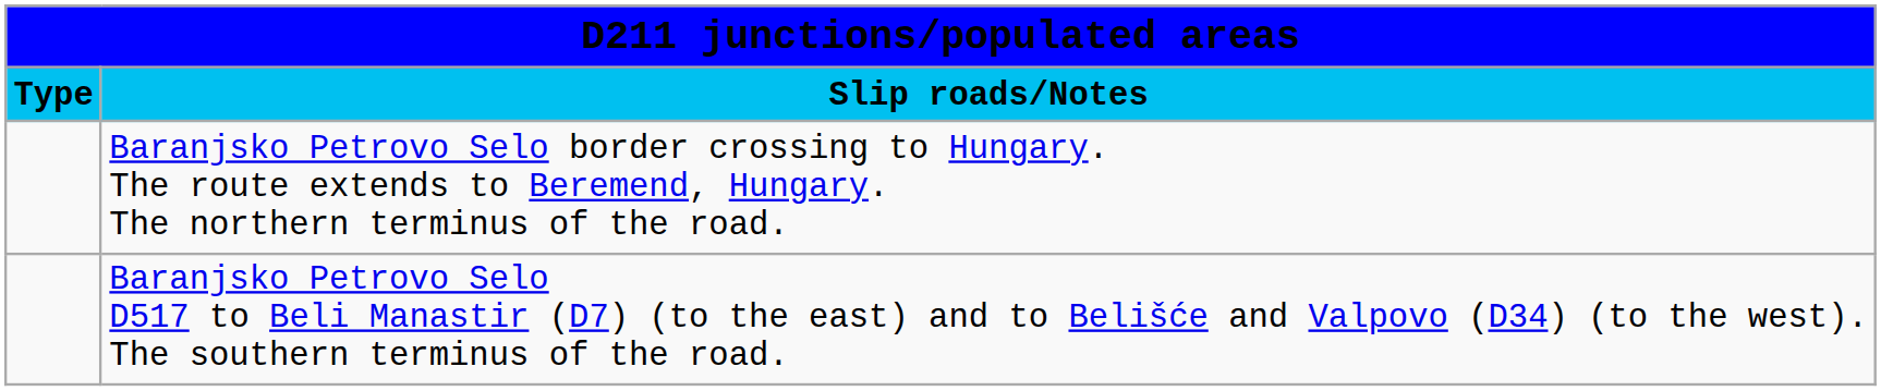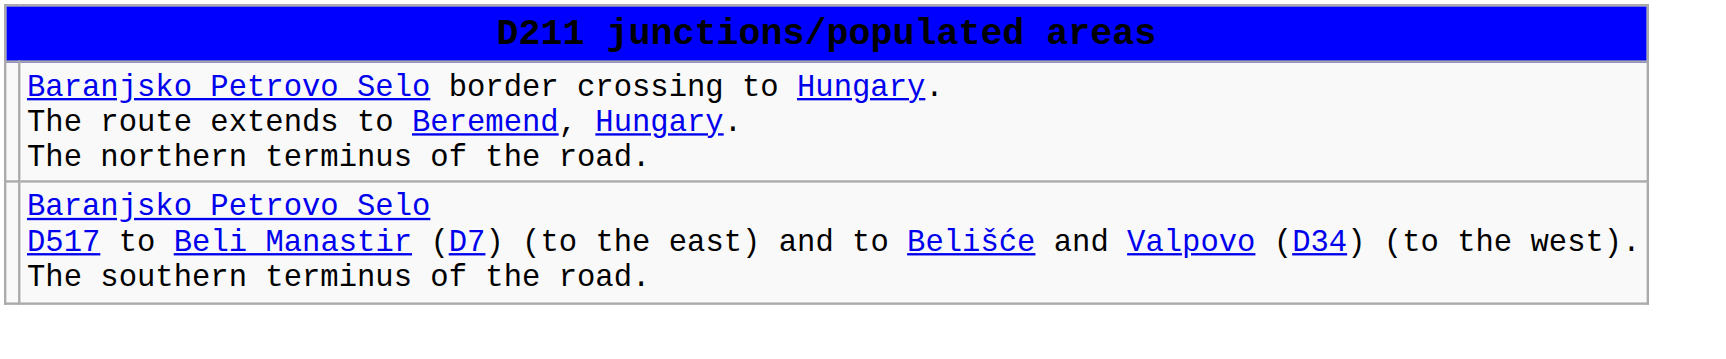- row: Type | Slip roads/Notes
